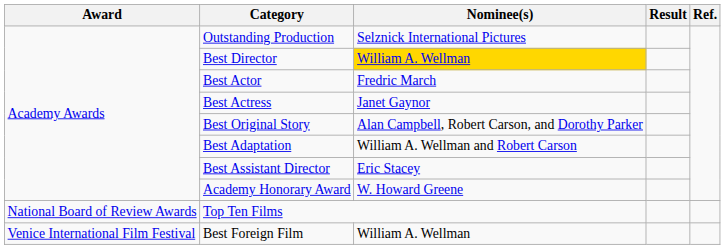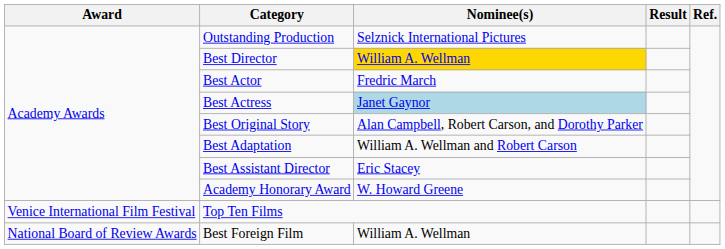Best Actress | Nominee(s): no background -> lightblue background
Top Ten Films | Award: National Board of Review Awards -> Venice International Film Festival
Best Foreign Film | Award: Venice International Film Festival -> National Board of Review Awards
